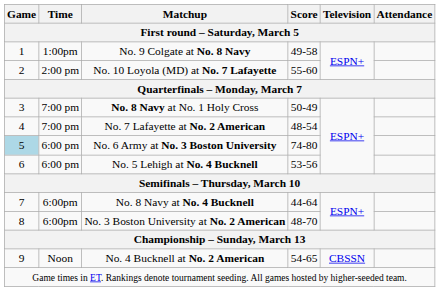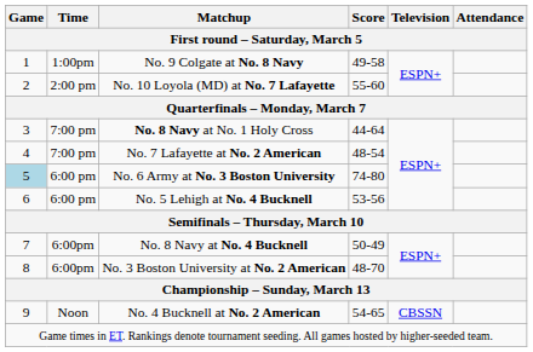No. 8 Navy at No. 1 Holy Cross | Score: 50-49 -> 44-64
No. 8 Navy at No. 4 Bucknell | Score: 44-64 -> 50-49
